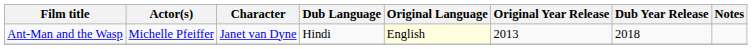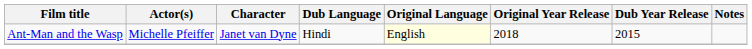Ant-Man and the Wasp | Original Year Release: 2013 -> 2018
Ant-Man and the Wasp | Dub Year Release: 2018 -> 2015
